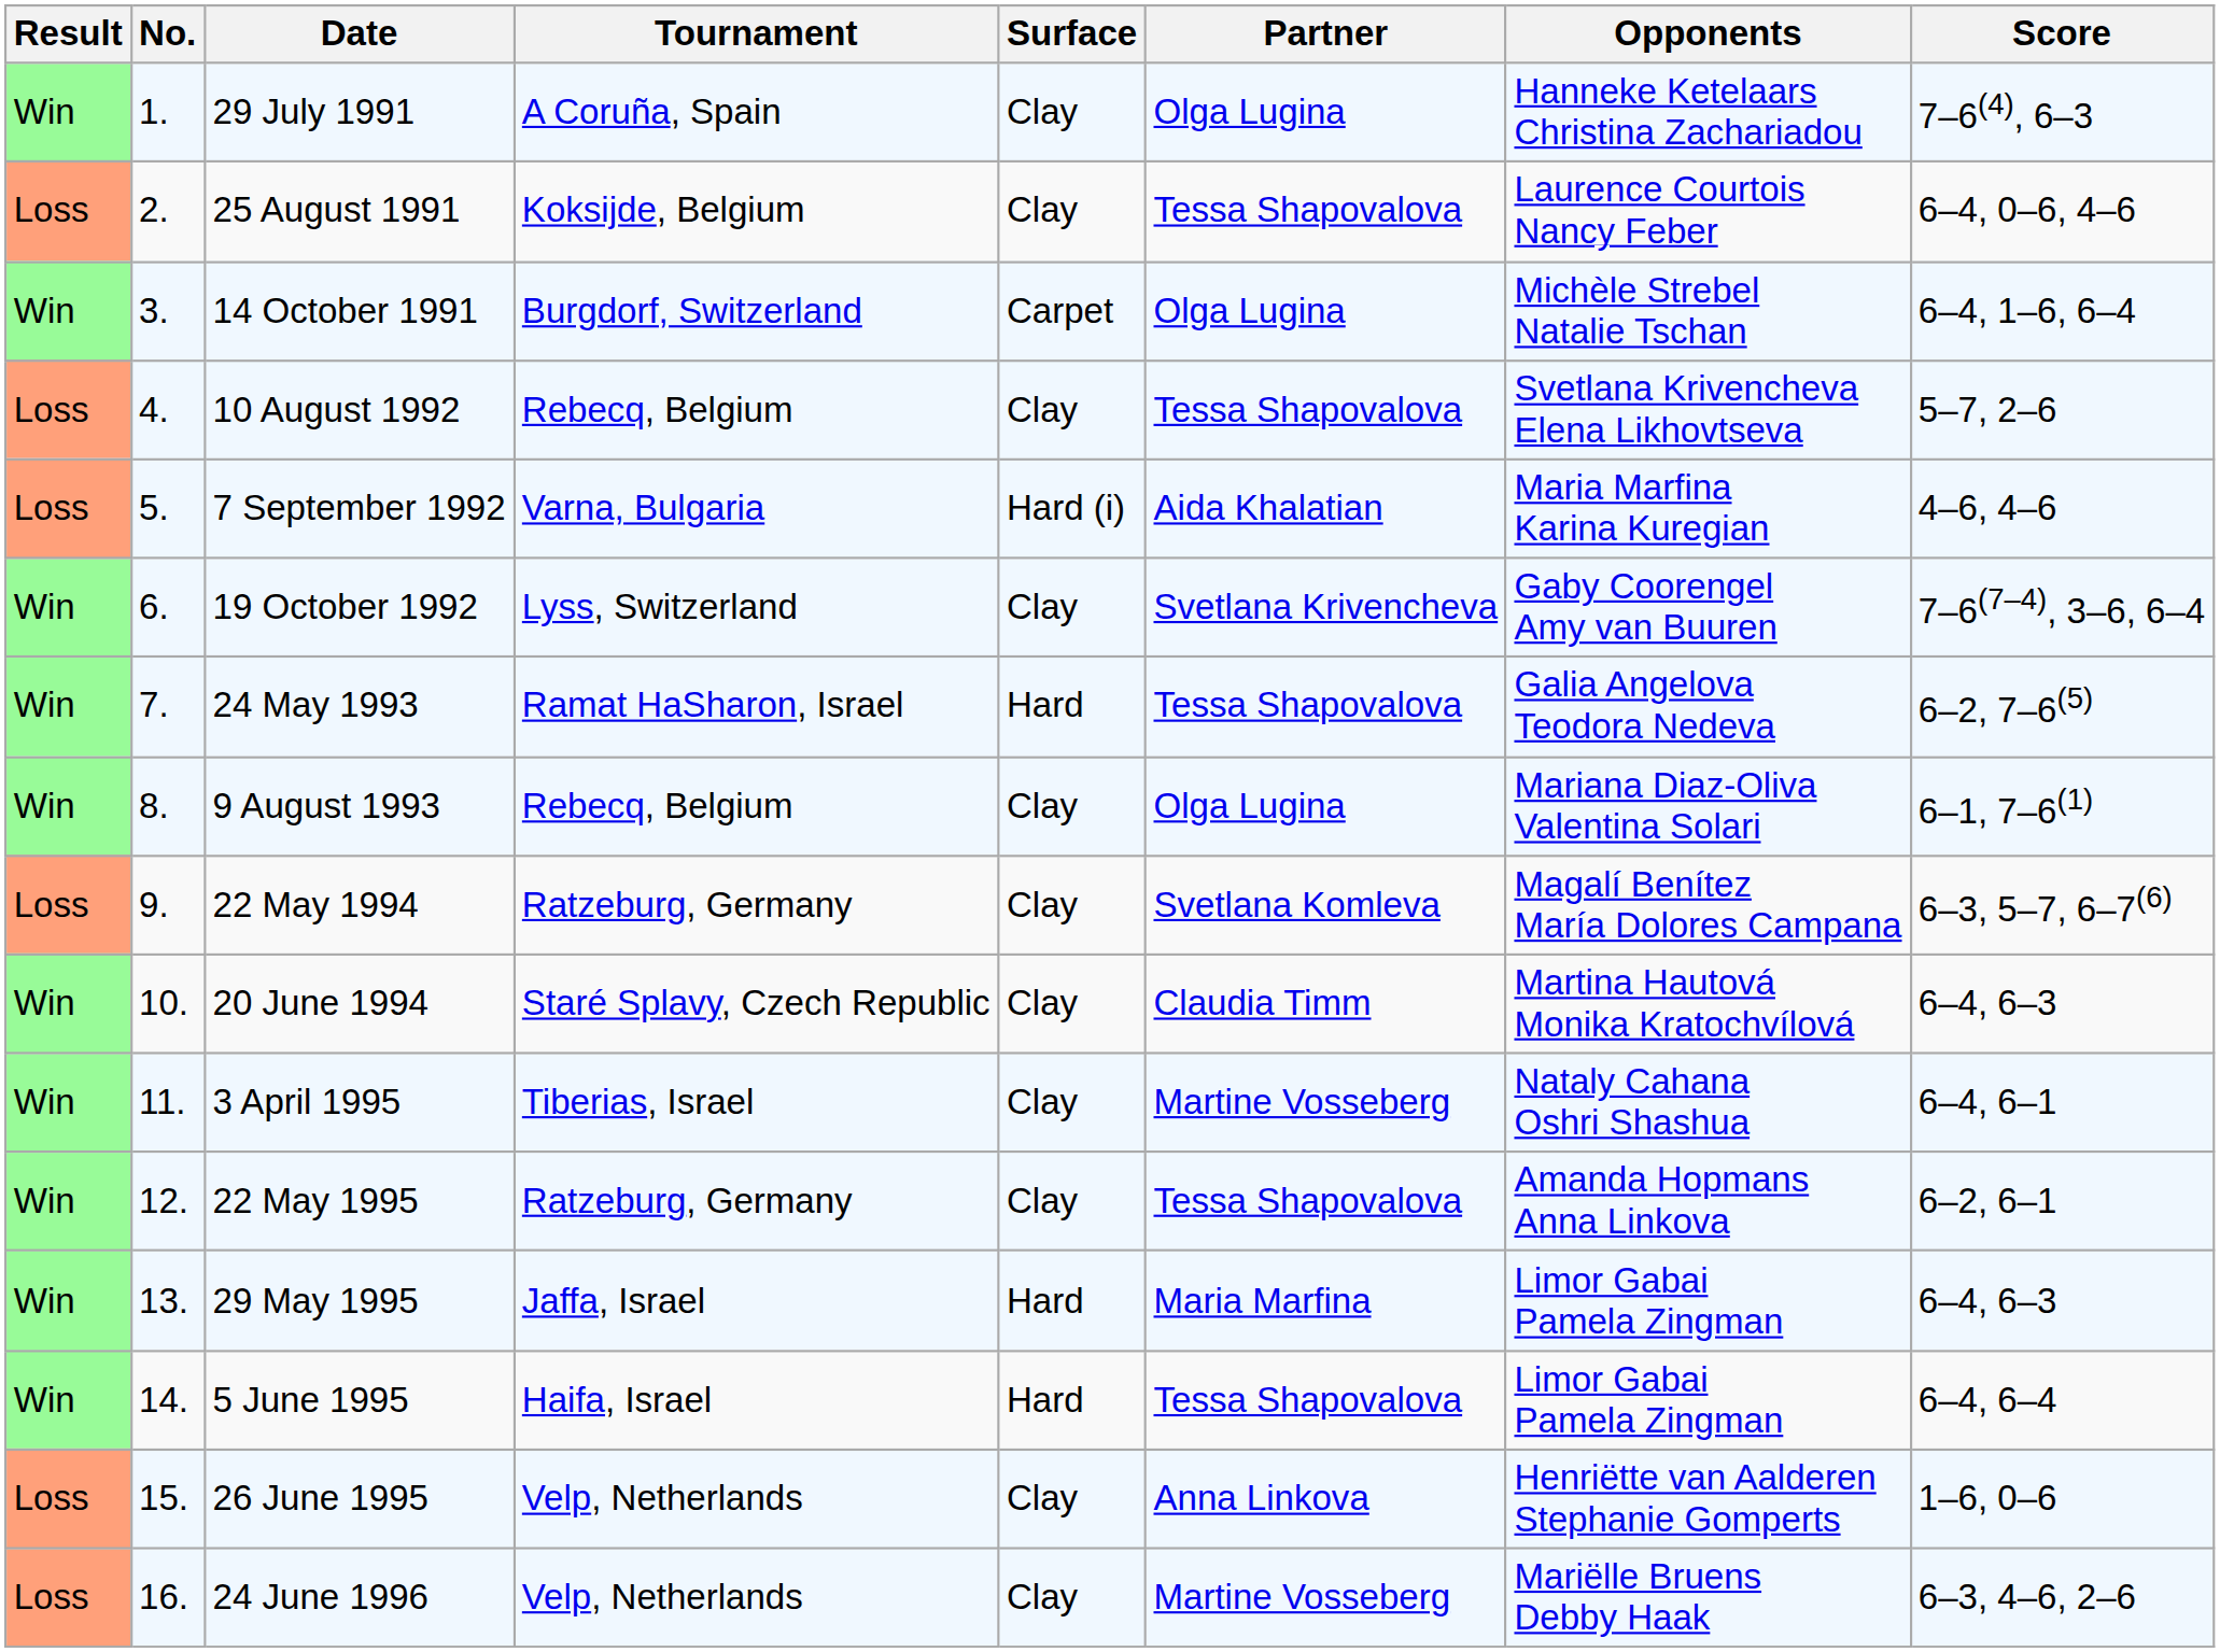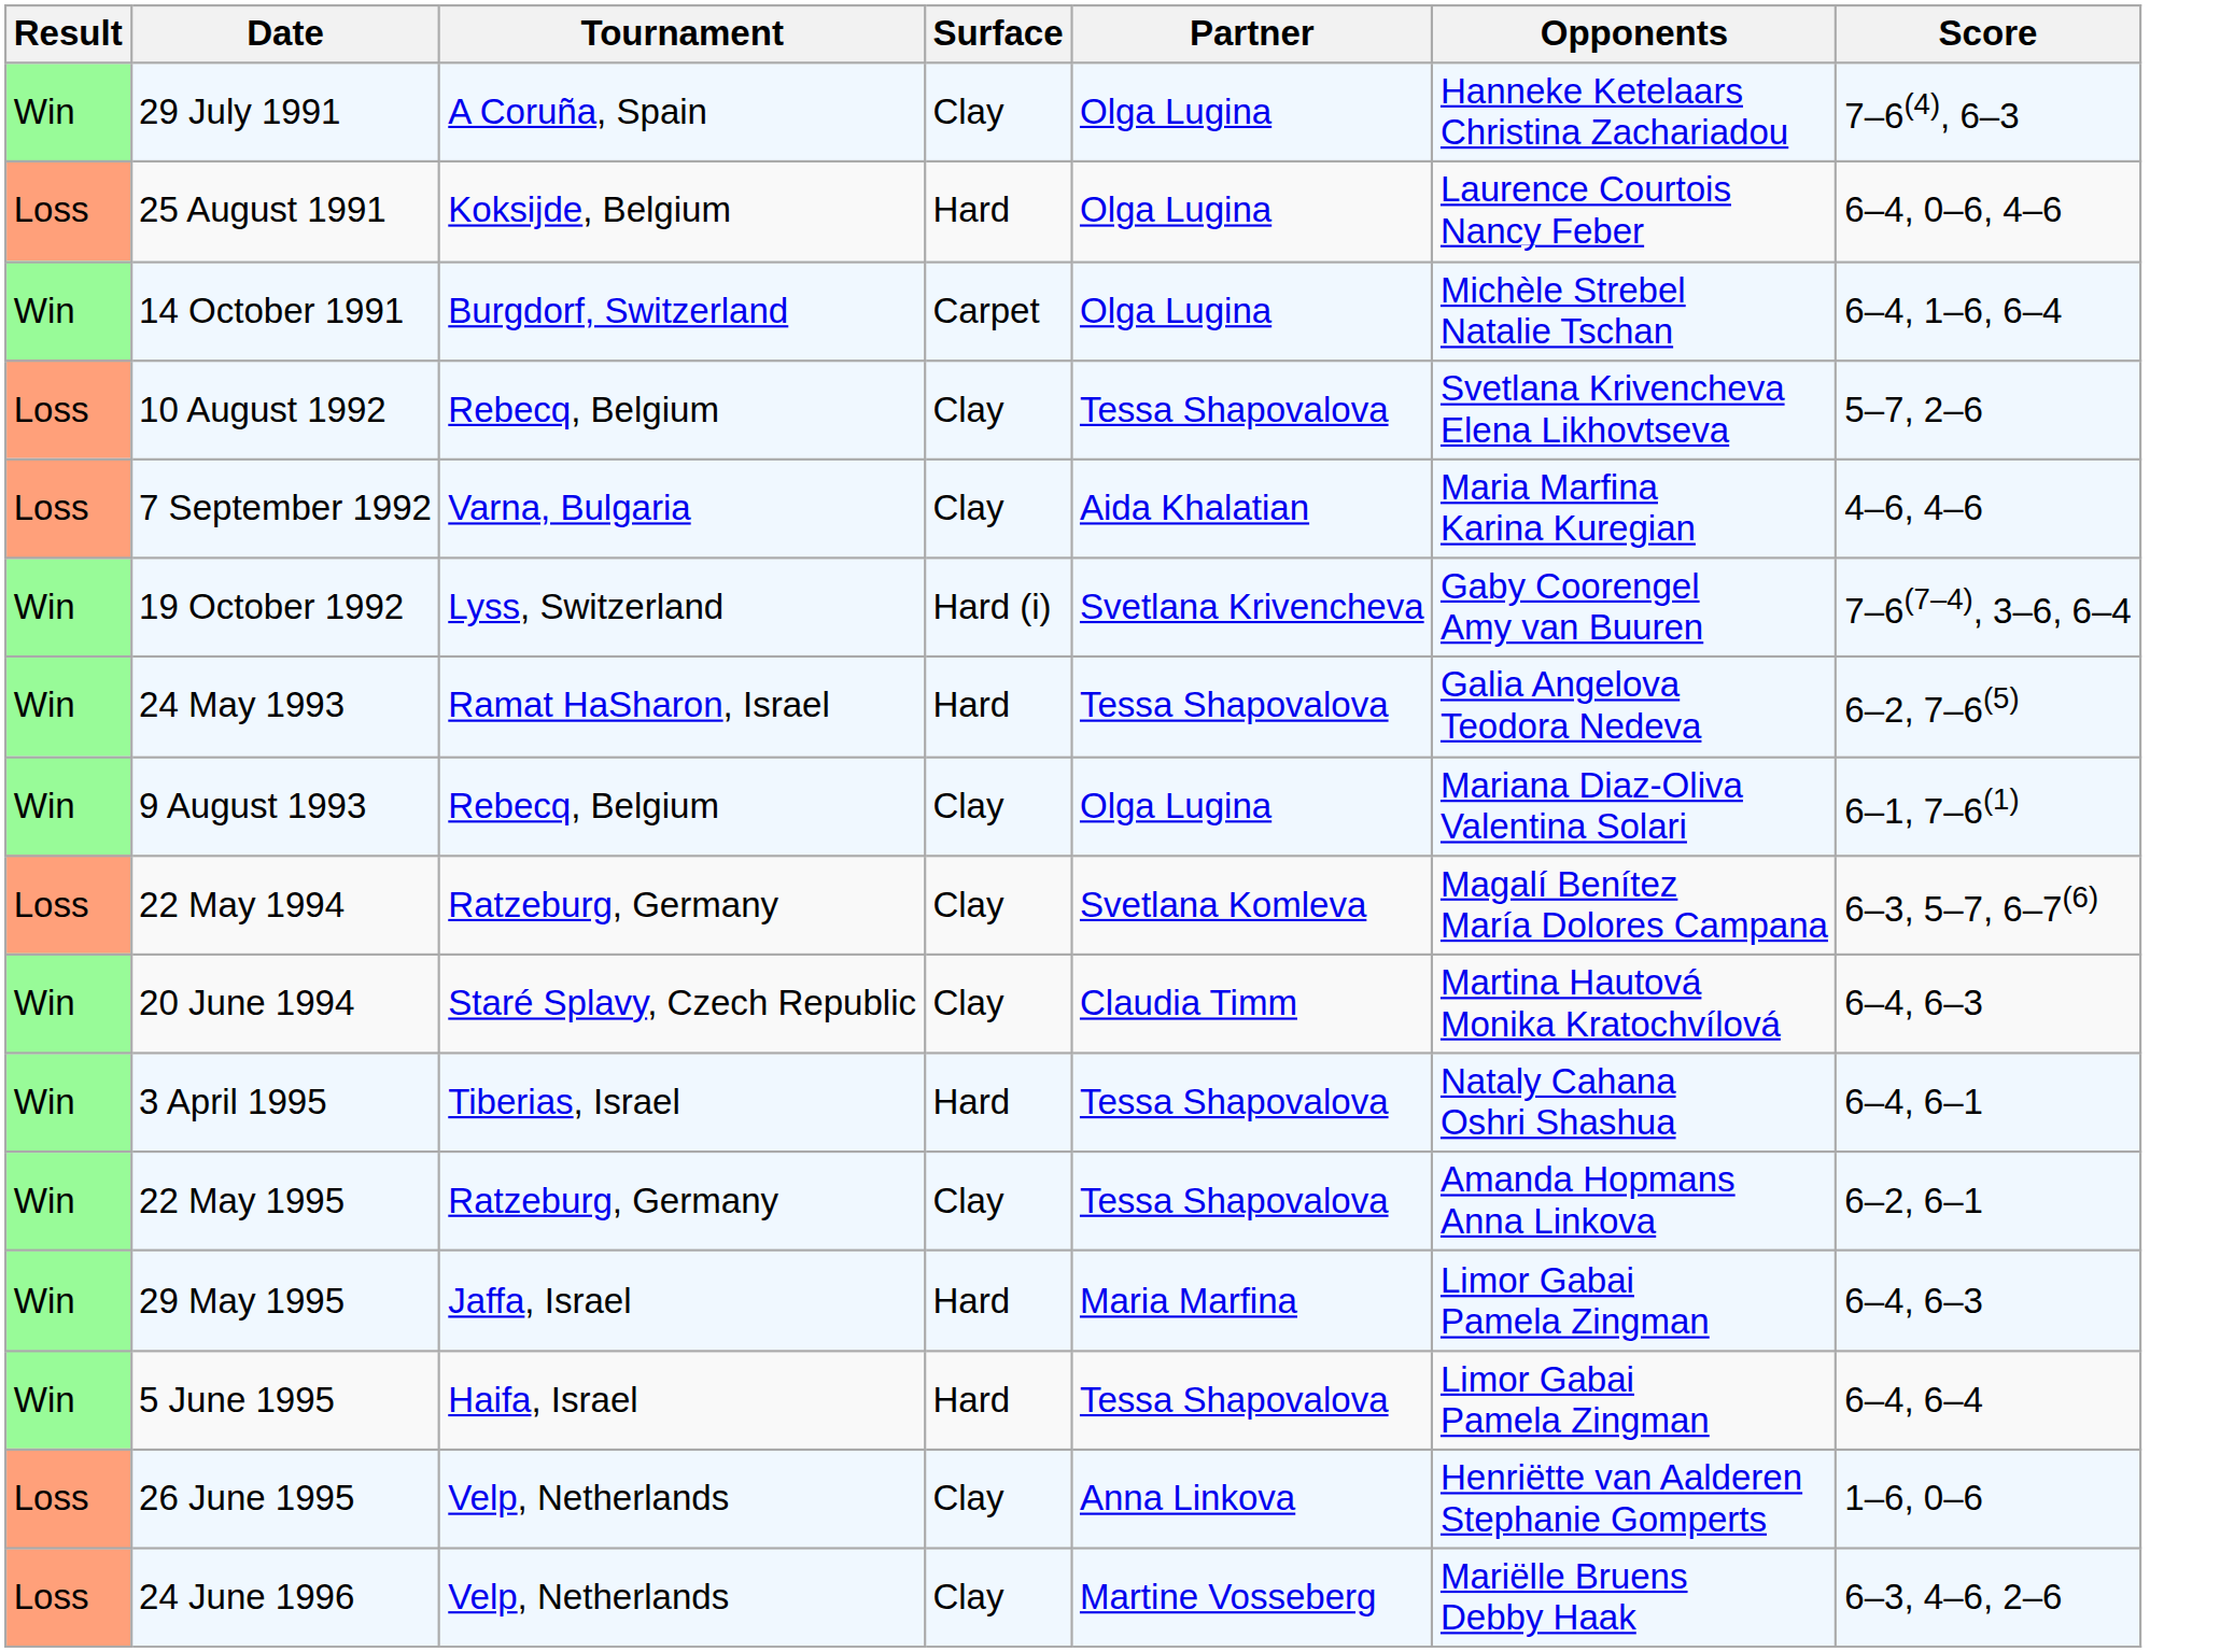- column: No. | 1. | 2. | 3. | 4. | 5. | 6. | 7. | 8. | 9. | 10. | 11. | 12. | 13. | 14. | 15. | 16.
25 August 1991 | Surface: Clay -> Hard
25 August 1991 | Partner: Tessa Shapovalova -> Olga Lugina
7 September 1992 | Surface: Hard (i) -> Clay
19 October 1992 | Surface: Clay -> Hard (i)
3 April 1995 | Surface: Clay -> Hard
3 April 1995 | Partner: Martine Vosseberg -> Tessa Shapovalova
